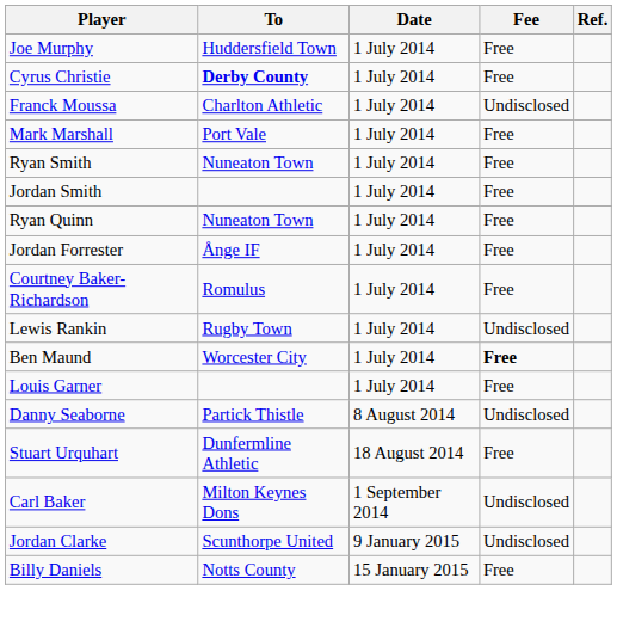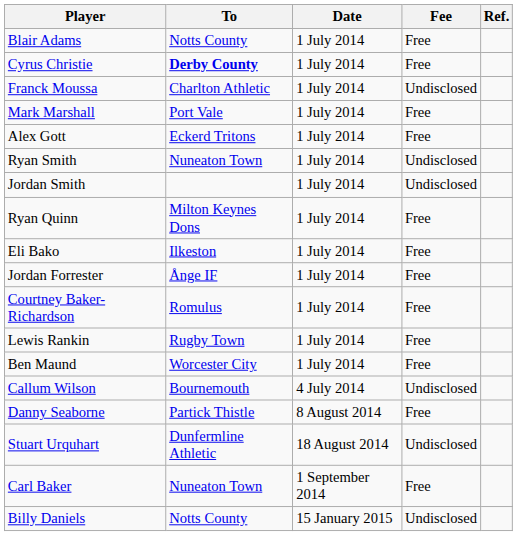- row: Joe Murphy | Huddersfield Town | 1 July 2014 | Free
+ row: Blair Adams | Notts County | 1 July 2014 | Free
+ row: Alex Gott | Eckerd Tritons | 1 July 2014 | Free
Ryan Smith | Fee: Free -> Undisclosed
Jordan Smith | Fee: Free -> Undisclosed
Ryan Quinn | To: Nuneaton Town -> Milton Keynes Dons
+ row: Eli Bako | Ilkeston | 1 July 2014 | Free
Lewis Rankin | Fee: Undisclosed -> Free
Ben Maund | Fee: bold -> normal
- row: Louis Garner | 1 July 2014 | Free
+ row: Callum Wilson | Bournemouth | 4 July 2014 | Undisclosed
Danny Seaborne | Fee: Undisclosed -> Free
Stuart Urquhart | Fee: Free -> Undisclosed
Carl Baker | To: Milton Keynes Dons -> Nuneaton Town
Carl Baker | Fee: Undisclosed -> Free
- row: Jordan Clarke | Scunthorpe United | 9 January 2015 | Undisclosed
Billy Daniels | Fee: Free -> Undisclosed
